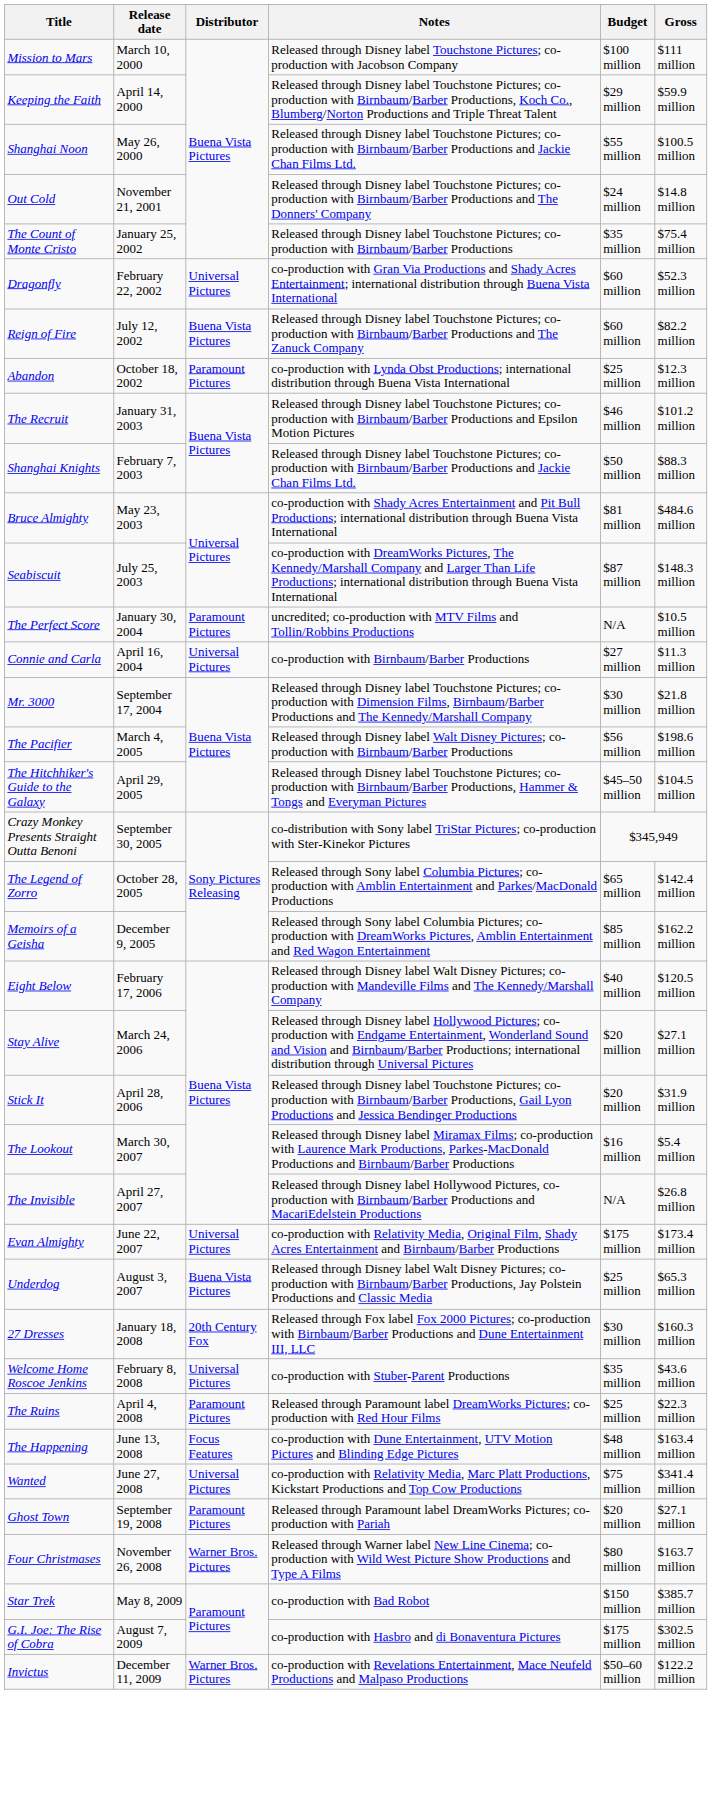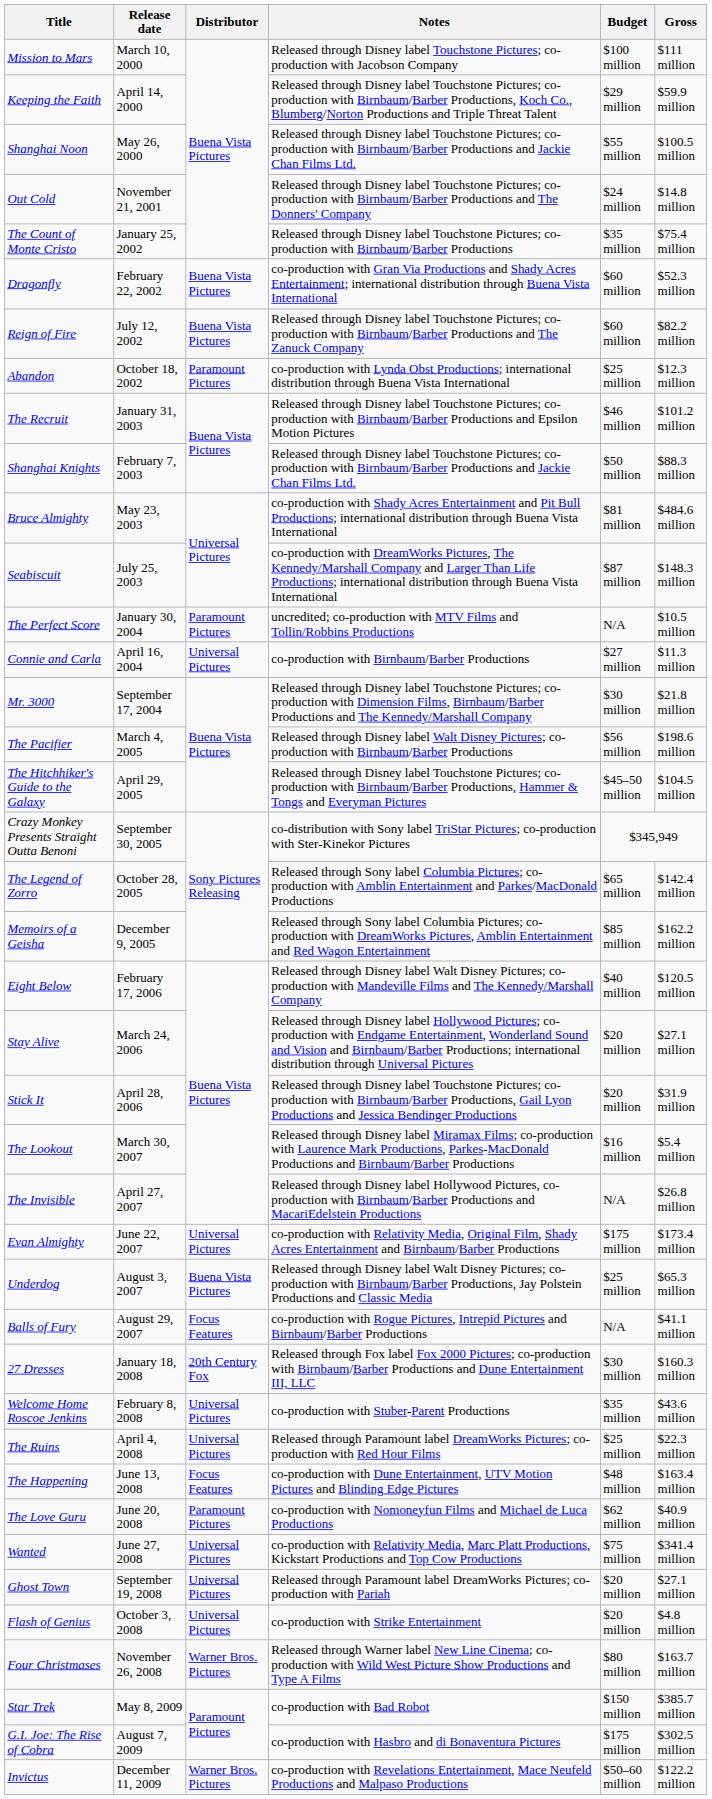Dragonfly | Distributor: Universal Pictures -> Buena Vista Pictures
+ row: Balls of Fury | August 29, 2007 | Focus Features | co-production with Rogue Pictures, Intrepid Pictures and Birnbaum/Barber Productions | N/A | $41.1 million
The Ruins | Distributor: Paramount Pictures -> Universal Pictures
+ row: The Love Guru | June 20, 2008 | Paramount Pictures | co-production with Nomoneyfun Films and Michael de Luca Productions | $62 million | $40.9 million
Ghost Town | Distributor: Paramount Pictures -> Universal Pictures
+ row: Flash of Genius | October 3, 2008 | Universal Pictures | co-production with Strike Entertainment | $20 million | $4.8 million
